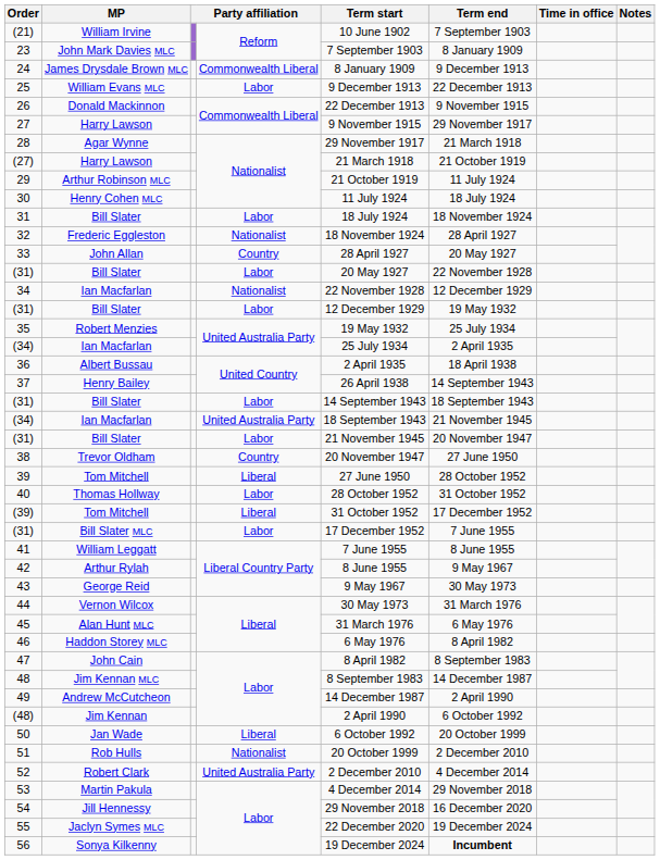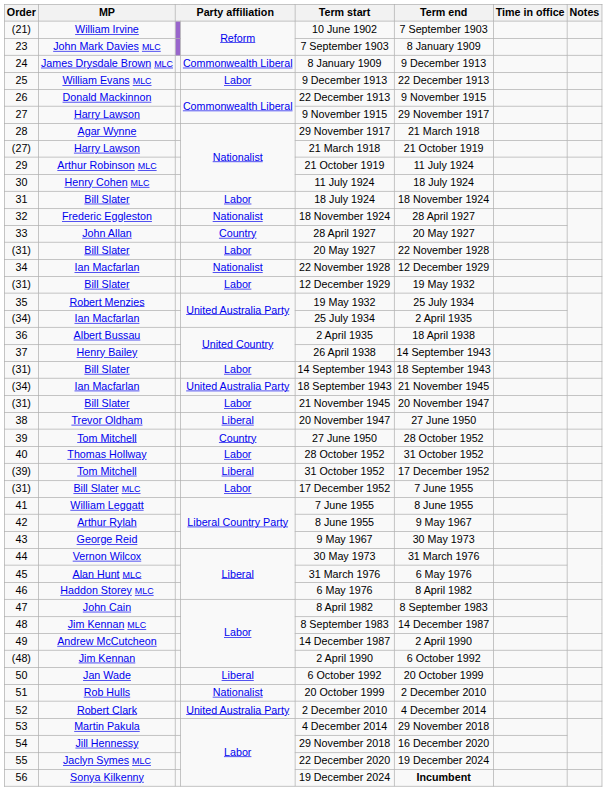38 | column 4: Country -> Liberal
39 | column 4: Liberal -> Country
